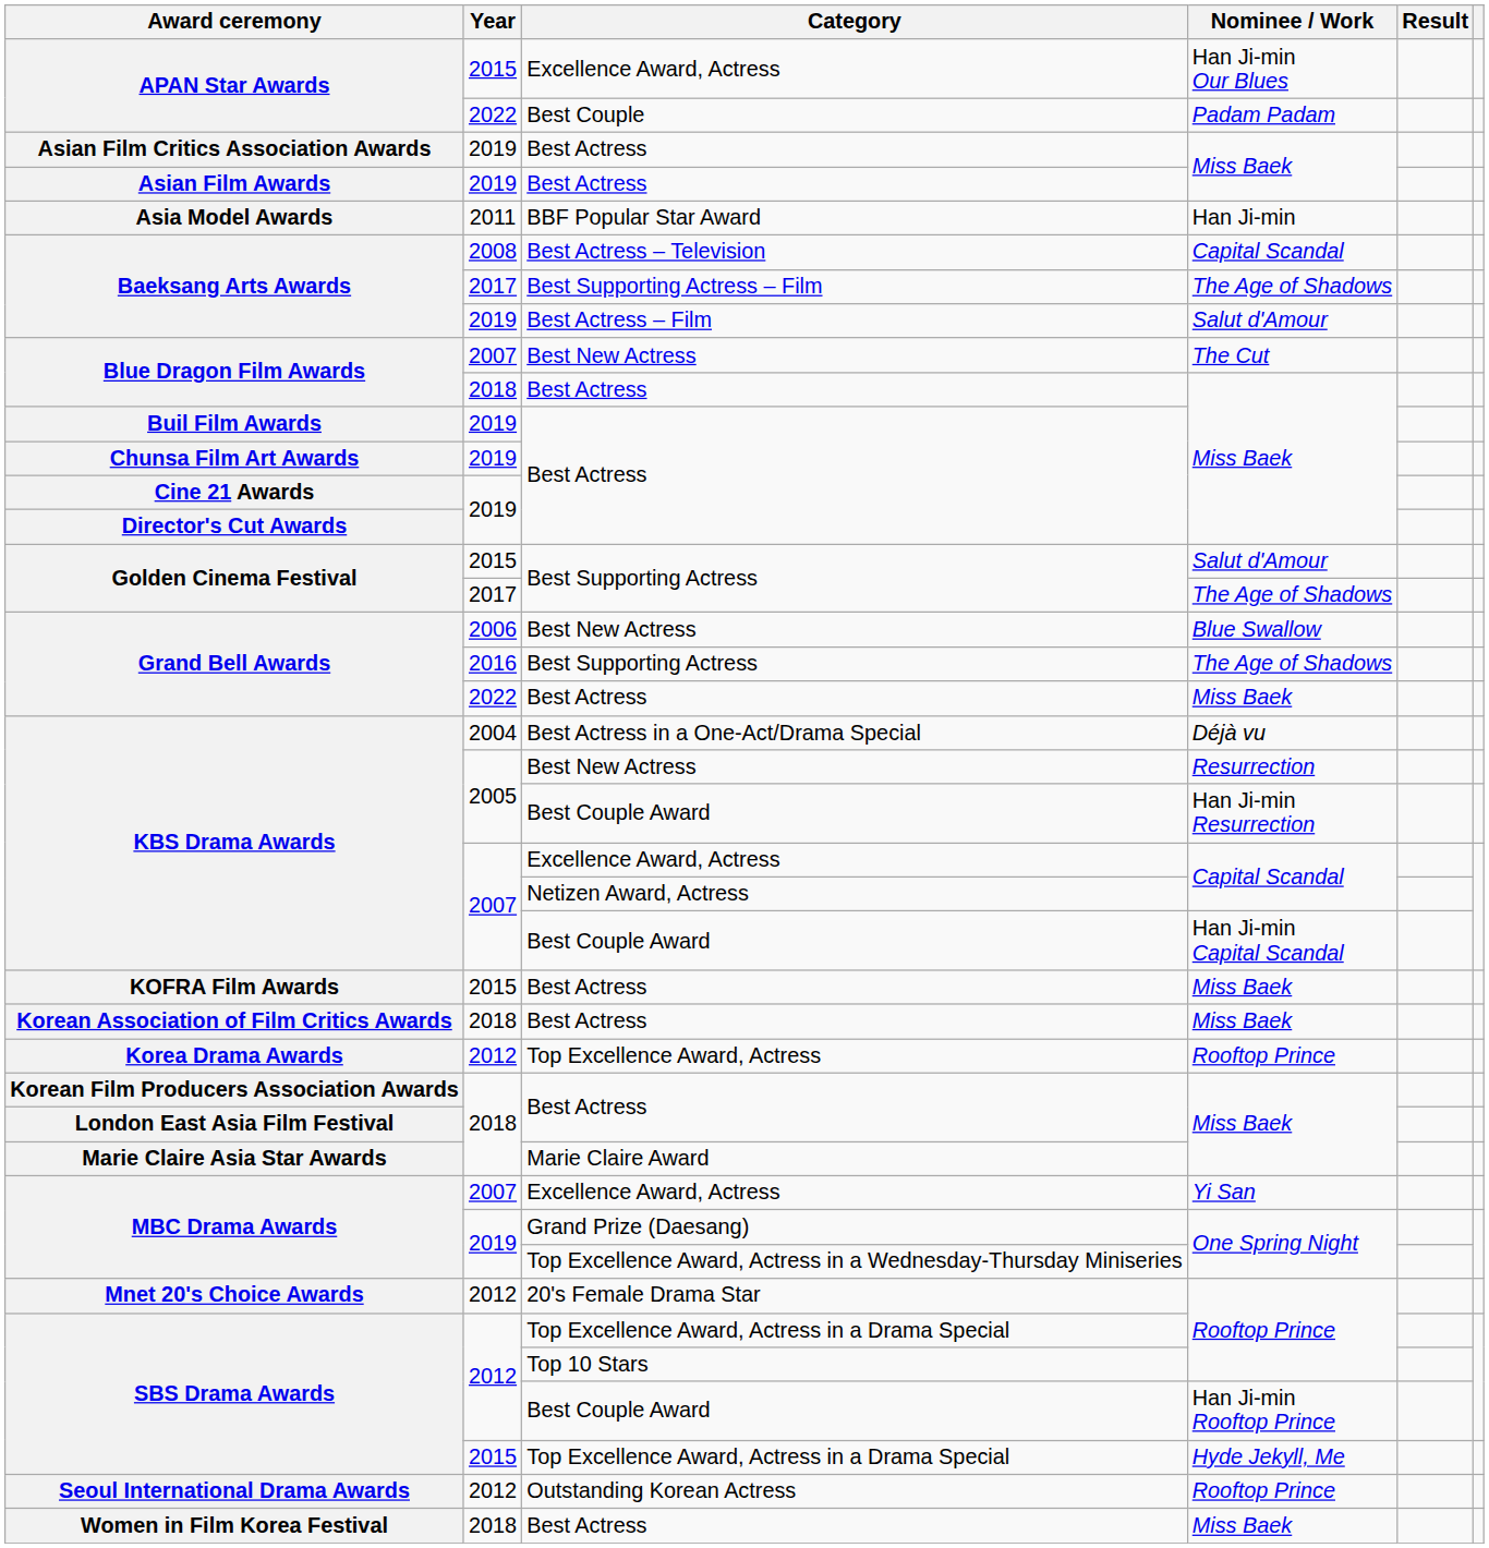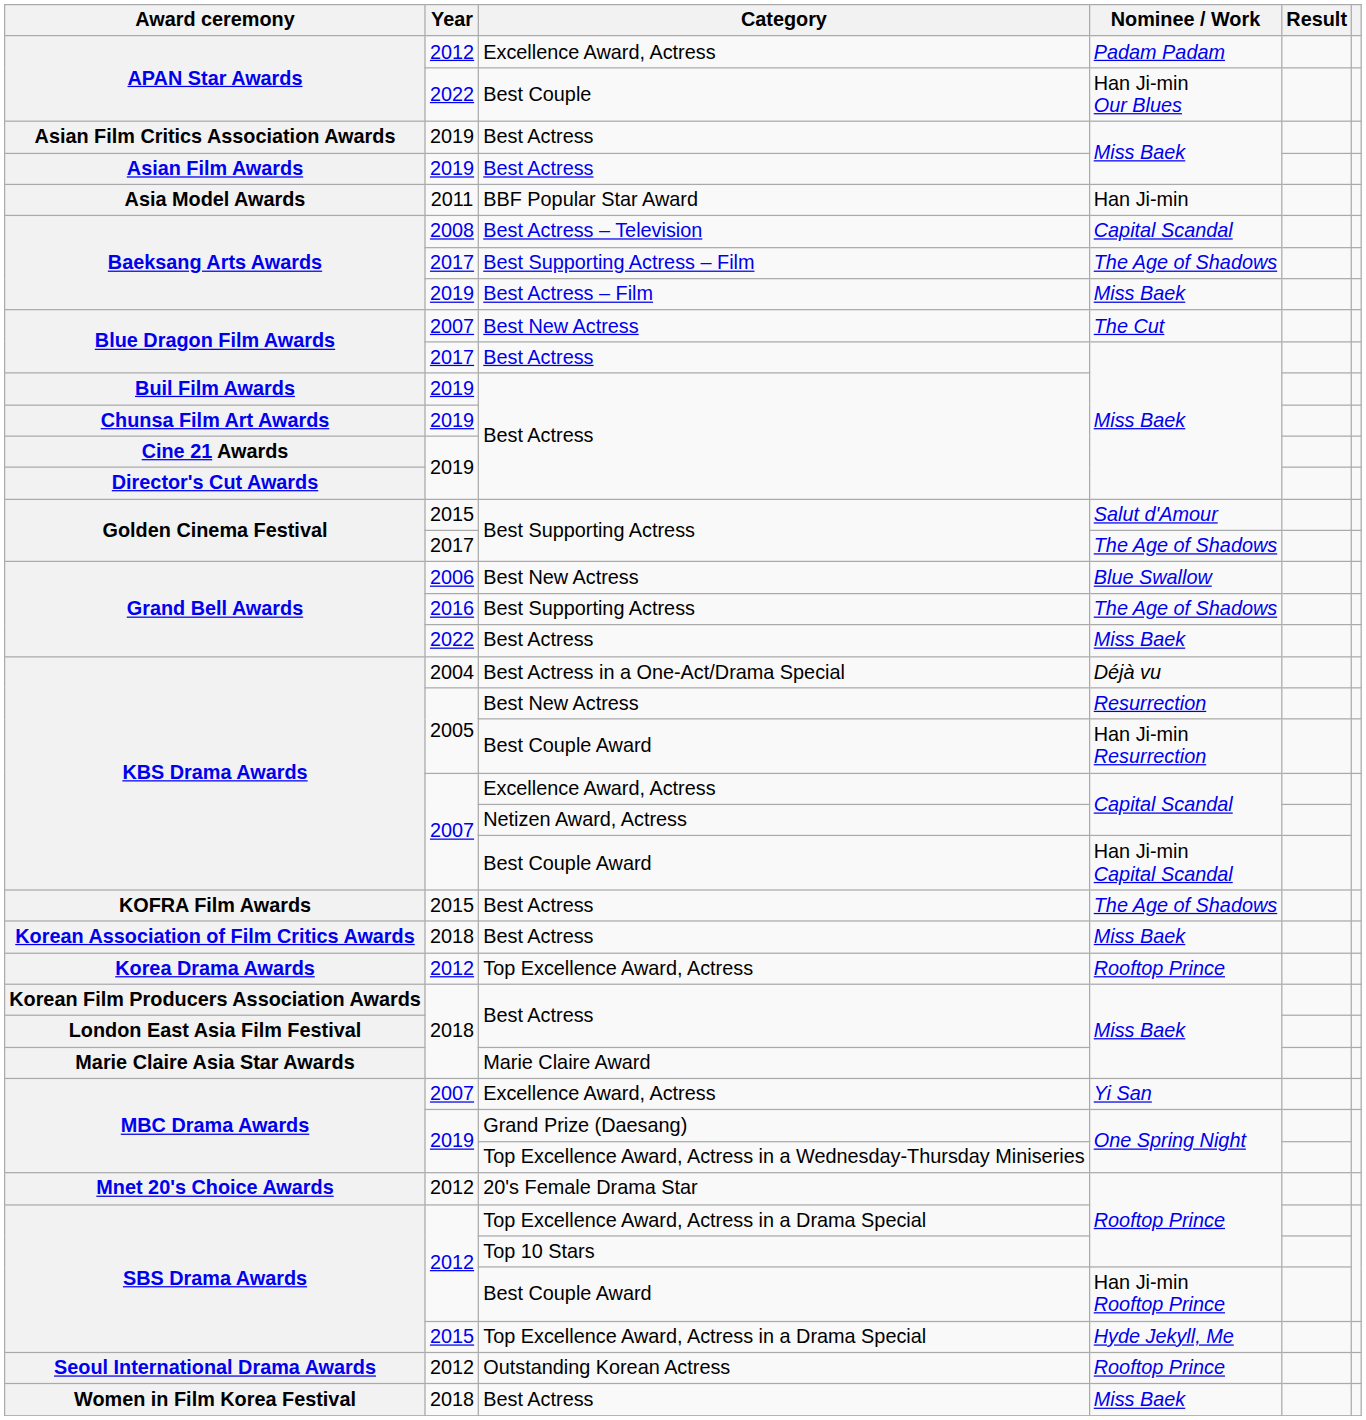APAN Star Awards / Excellence Award, Actress | Year: 2015 -> 2012
APAN Star Awards / Excellence Award, Actress | Nominee / Work: Han Ji-min Our Blues -> Padam Padam
APAN Star Awards / Best Couple | Nominee / Work: Padam Padam -> Han Ji-min Our Blues
Baeksang Arts Awards / Best Actress – Film | Nominee / Work: Salut d'Amour -> Miss Baek
Blue Dragon Film Awards / Best Actress | Year: 2018 -> 2017
KOFRA Film Awards | Nominee / Work: Miss Baek -> The Age of Shadows
